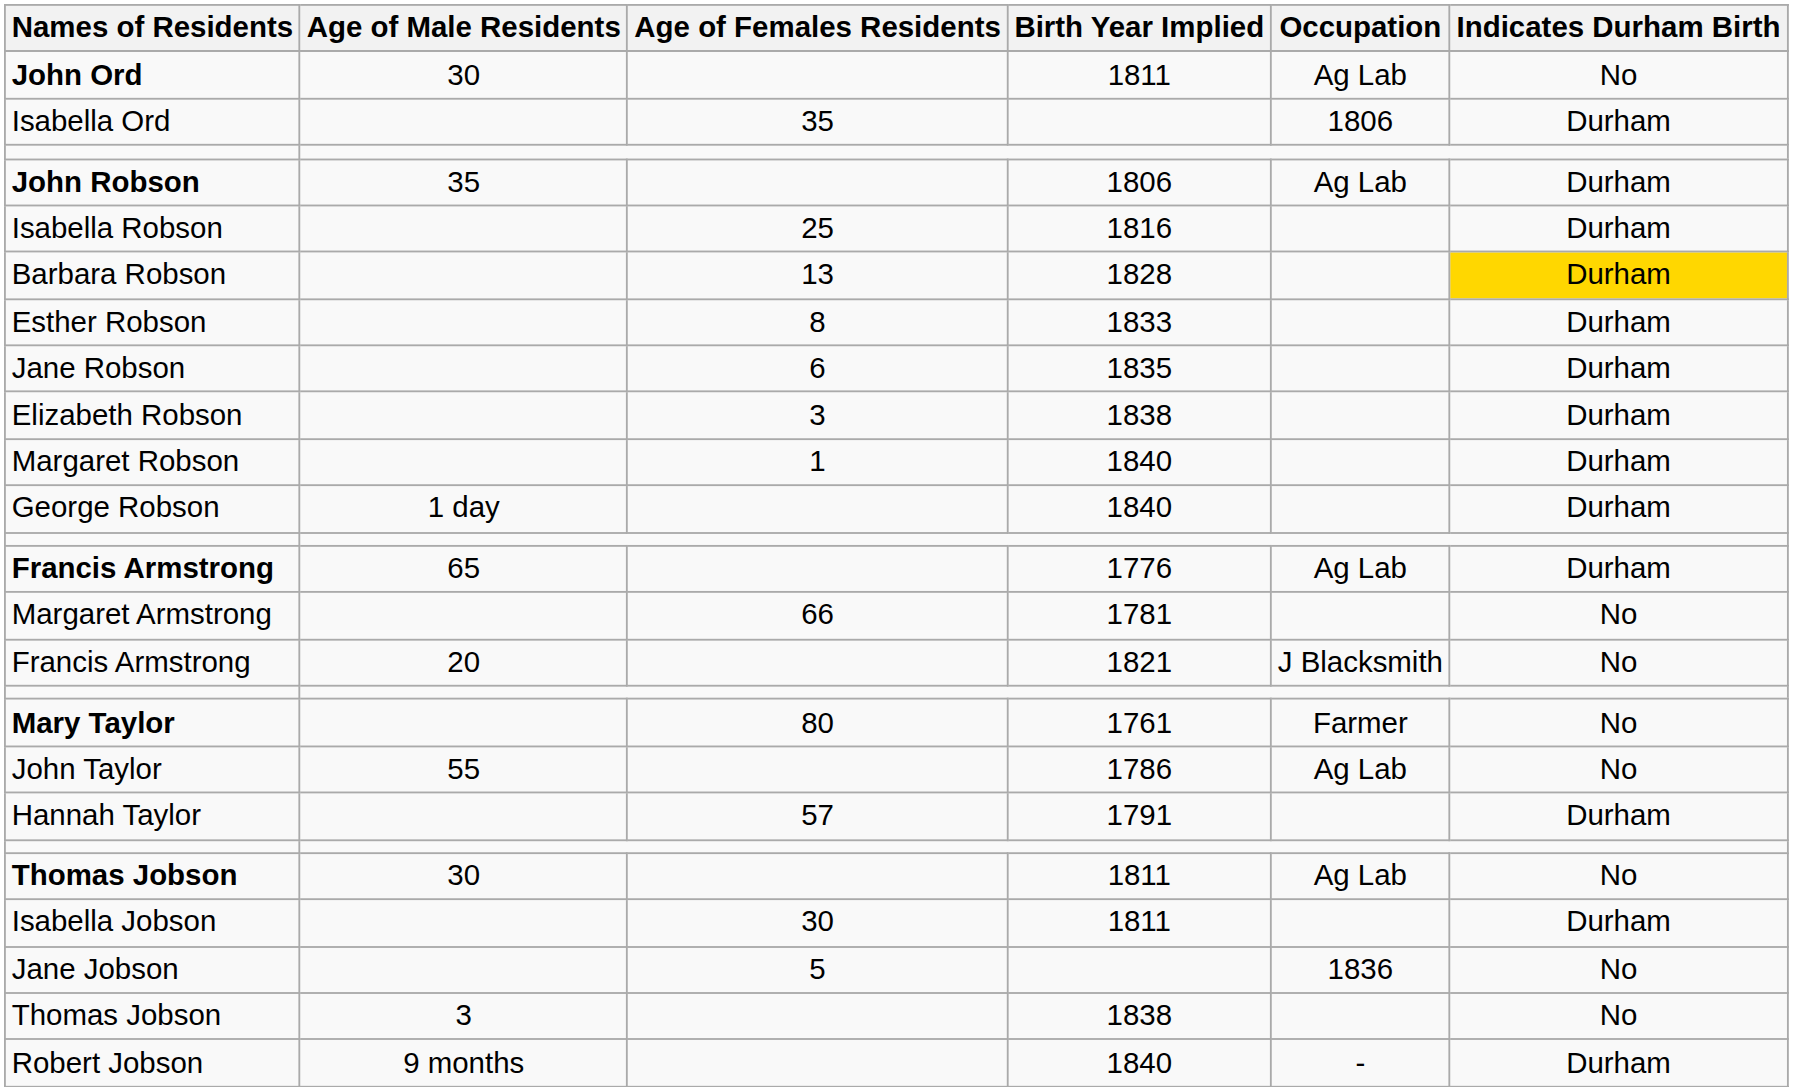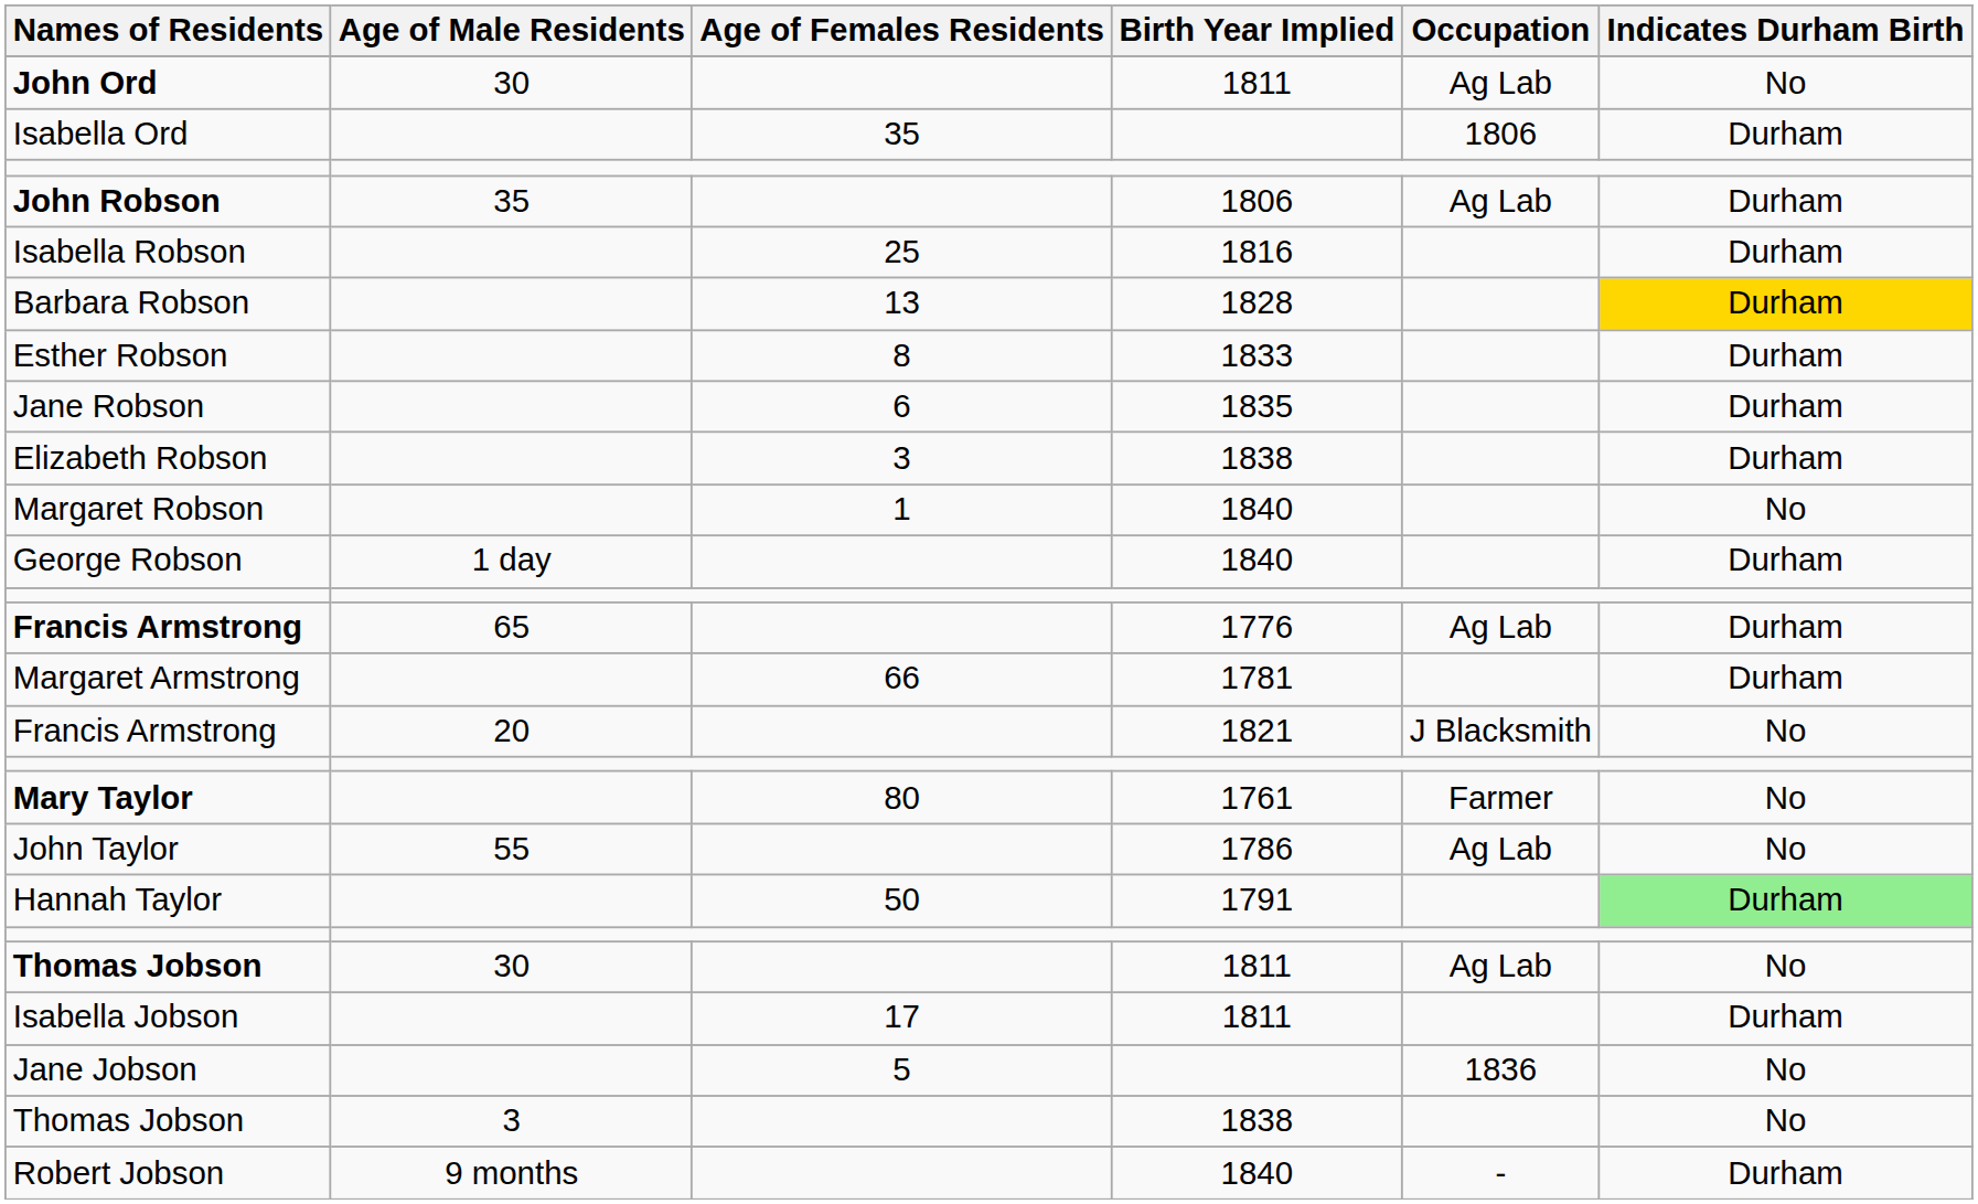Margaret Robson | Indicates Durham Birth: Durham -> No
Margaret Armstrong | Indicates Durham Birth: No -> Durham
Hannah Taylor | Age of Females Residents: 57 -> 50
Hannah Taylor | Indicates Durham Birth: no background -> lightgreen background
Isabella Jobson | Age of Females Residents: 30 -> 17
